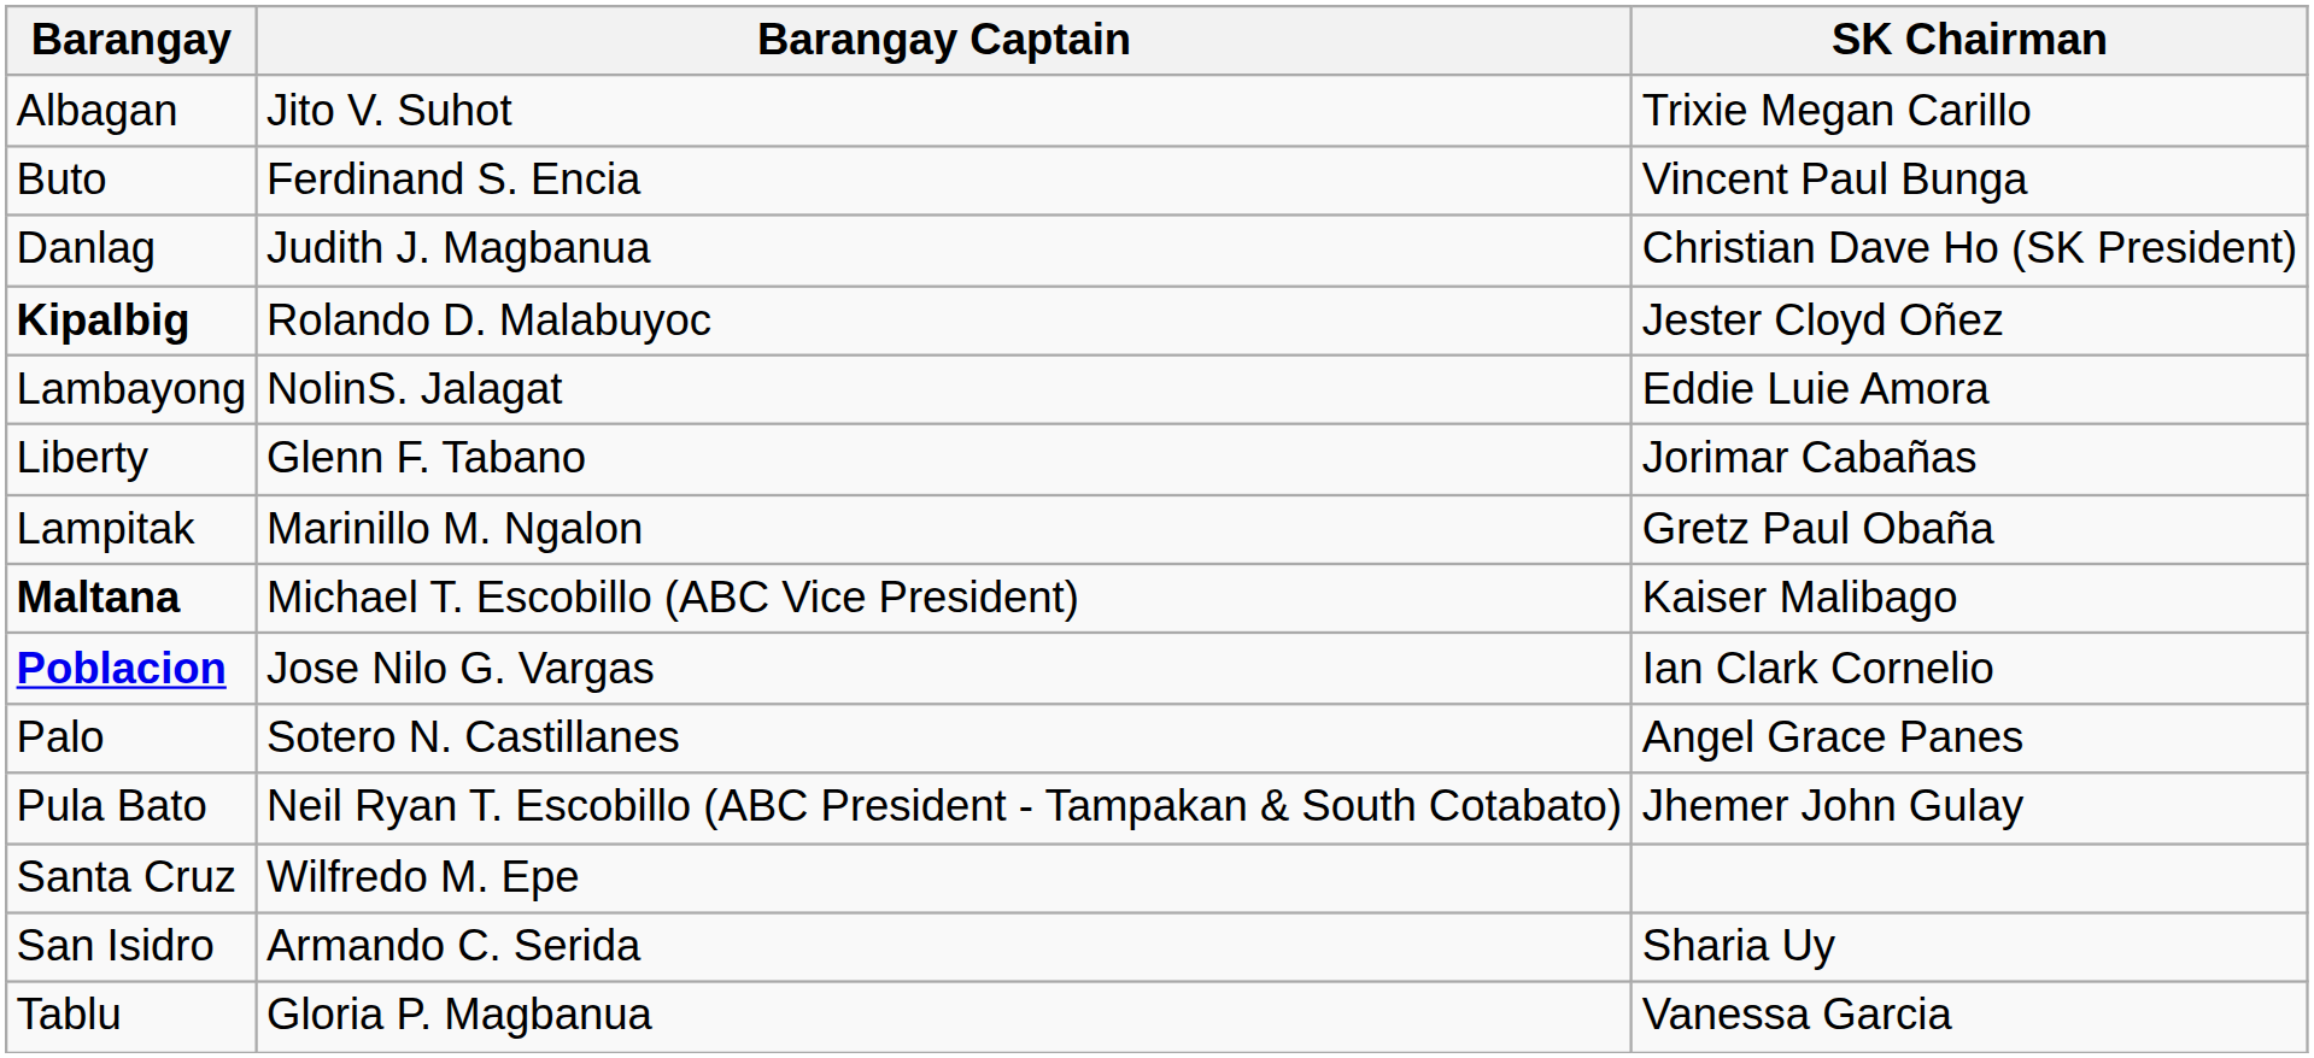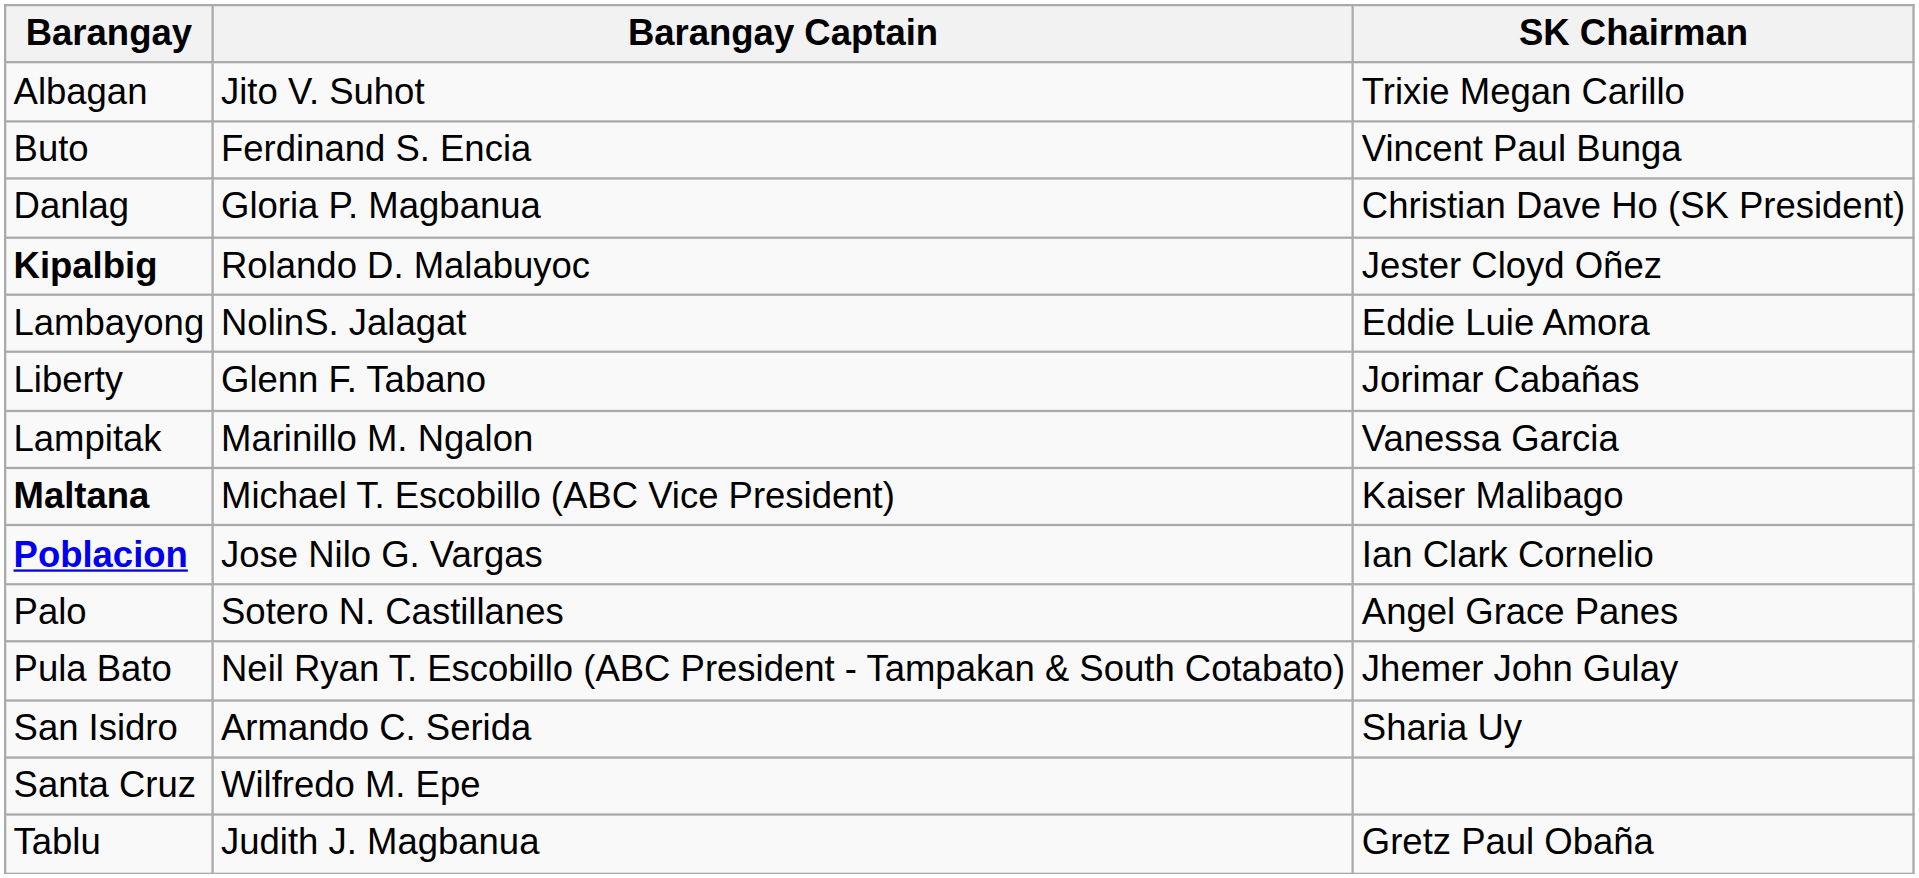Danlag | Barangay Captain: Judith J. Magbanua -> Gloria P. Magbanua
Lampitak | SK Chairman: Gretz Paul Obaña -> Vanessa Garcia
rows swapped: San Isidro <-> Santa Cruz
Tablu | Barangay Captain: Gloria P. Magbanua -> Judith J. Magbanua
Tablu | SK Chairman: Vanessa Garcia -> Gretz Paul Obaña
